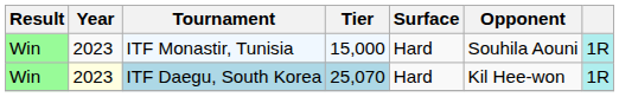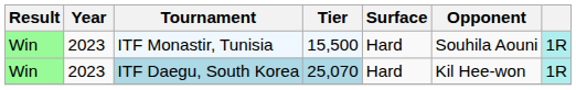ITF Monastir, Tunisia | Tier: 15,000 -> 15,500
ITF Daegu, South Korea | Year: lightyellow background -> no background
